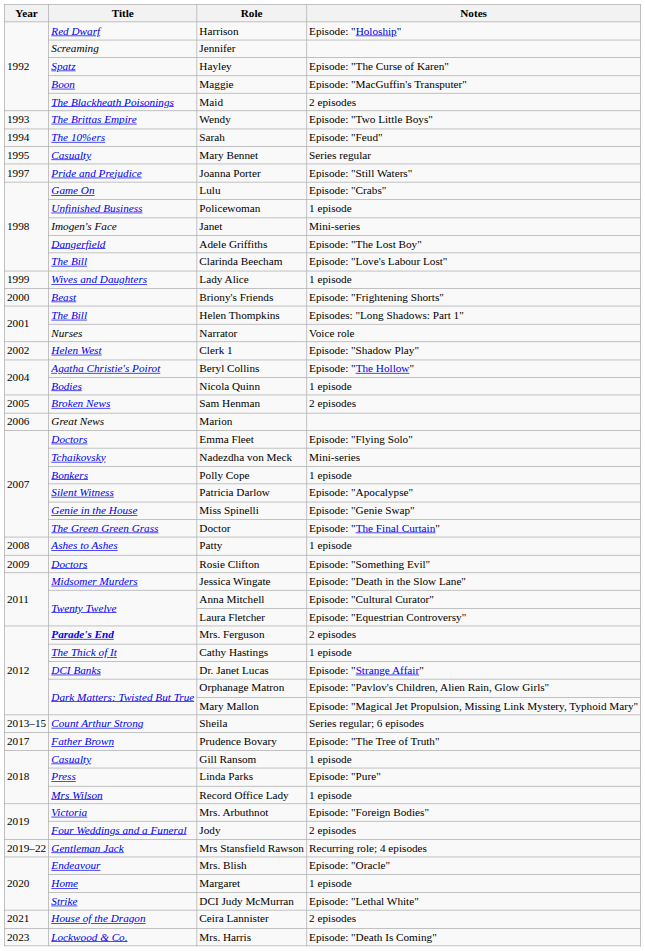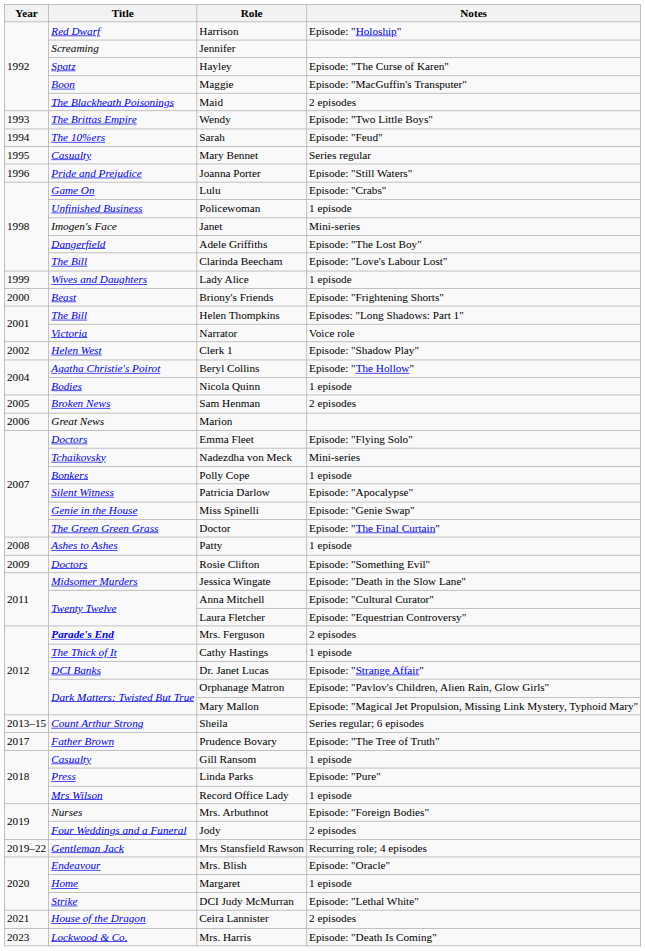Joanna Porter | Year: 1997 -> 1996
Narrator | Title: Nurses -> Victoria
Mrs. Arbuthnot | Title: Victoria -> Nurses
